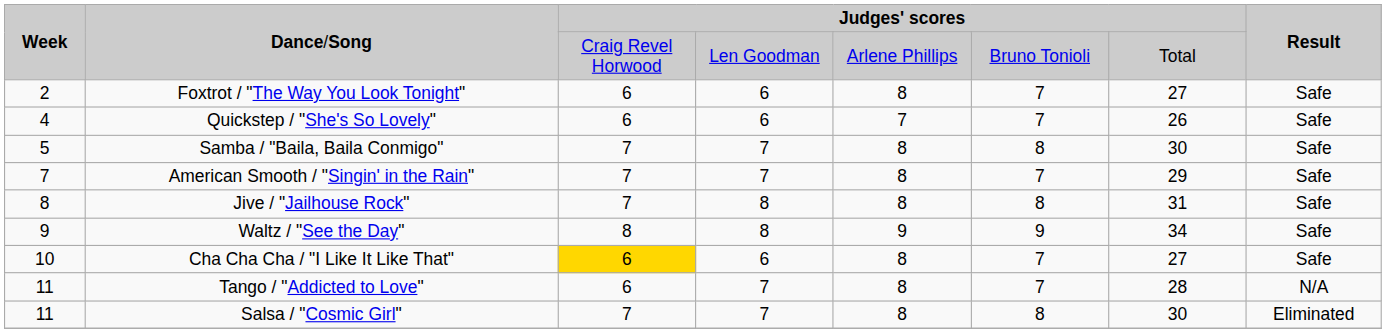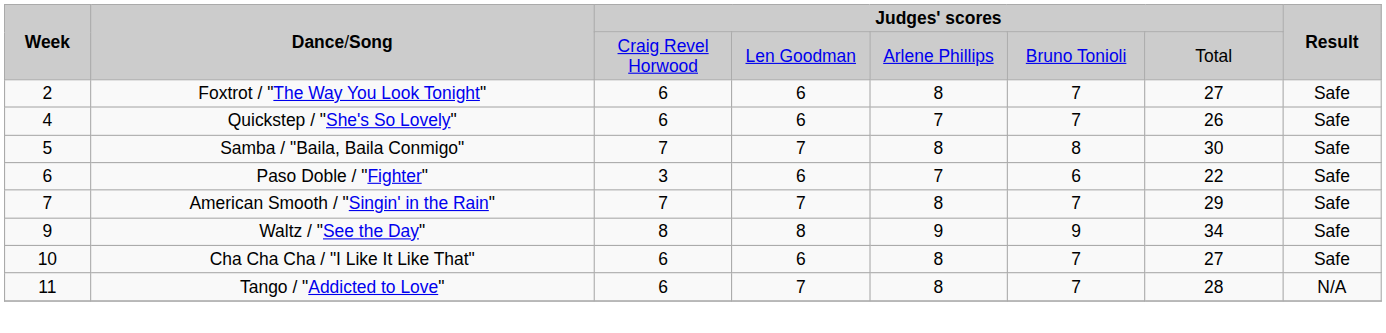+ row: 6 | Paso Doble / "Fighter" | 3 | 6 | 7 | 6 | 22 | Safe
- row: 8 | Jive / "Jailhouse Rock" | 7 | 8 | 8 | 8 | 31 | Safe
Cha Cha Cha / "I Like It Like That" | column 3: gold background -> no background
- row: 11 | Salsa / "Cosmic Girl" | 7 | 7 | 8 | 8 | 30 | Eliminated
